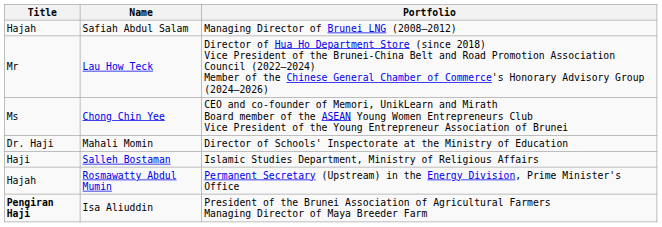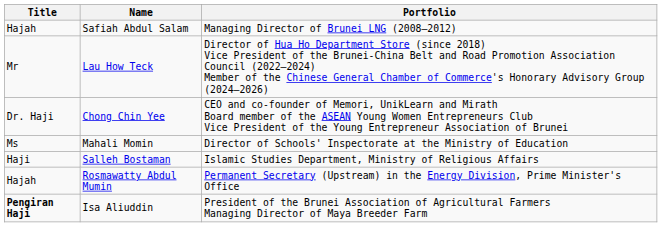Chong Chin Yee | Title: Ms -> Dr. Haji
Mahali Momin | Title: Dr. Haji -> Ms
